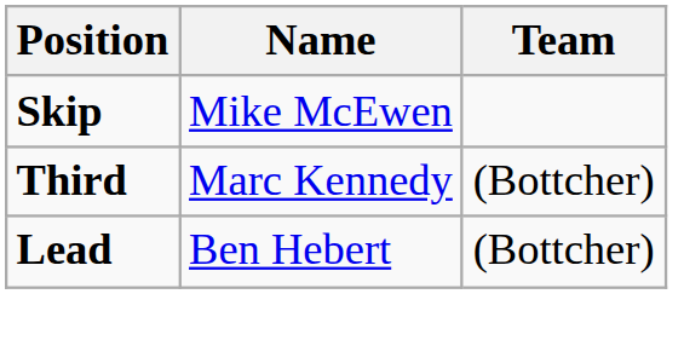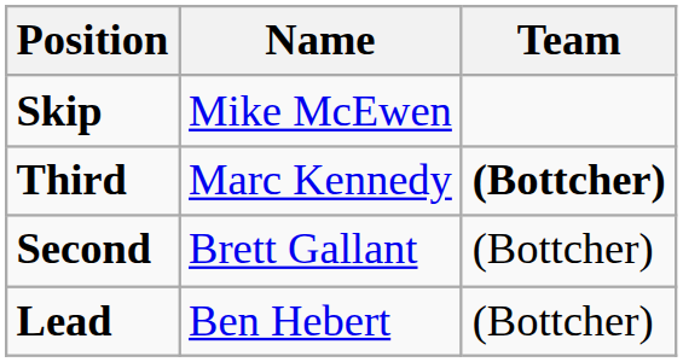Third | Team: normal -> bold
+ row: Second | Brett Gallant | (Bottcher)
